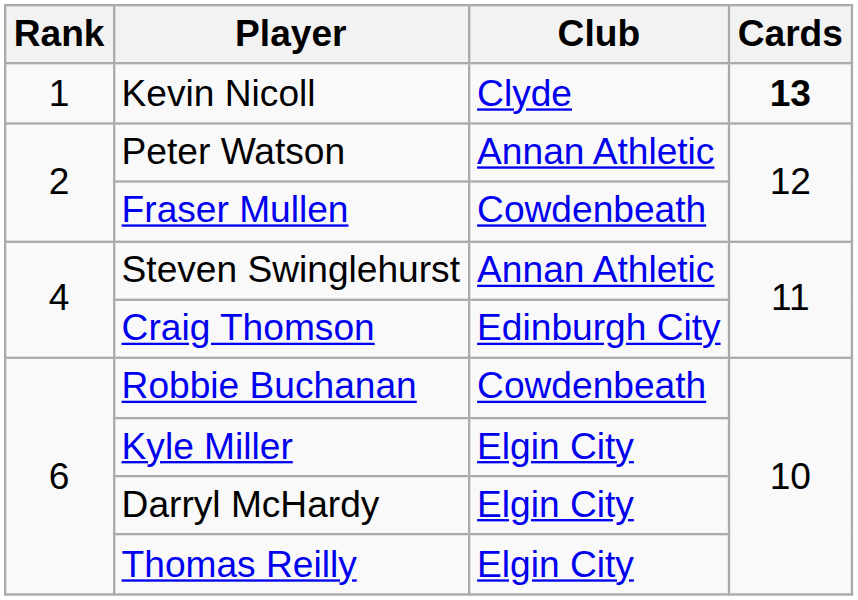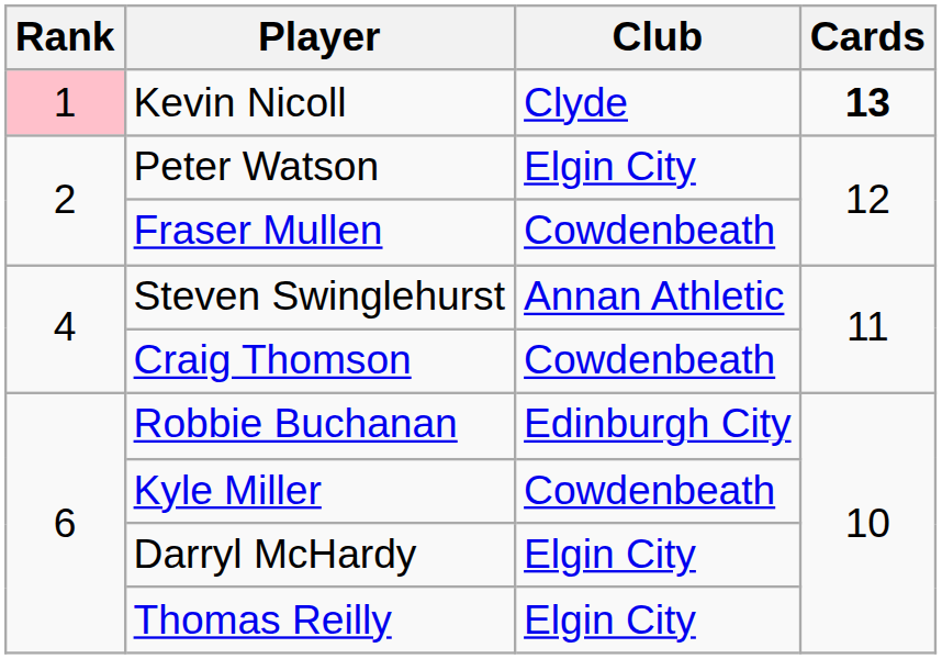Kevin Nicoll | Rank: no background -> pink background
Peter Watson | Club: Annan Athletic -> Elgin City
Craig Thomson | Club: Edinburgh City -> Cowdenbeath
Robbie Buchanan | Club: Cowdenbeath -> Edinburgh City
Kyle Miller | Club: Elgin City -> Cowdenbeath
